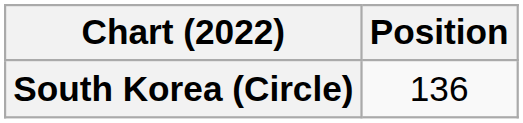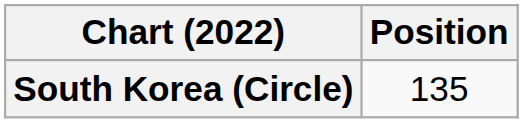South Korea (Circle) | Position: 136 -> 135
